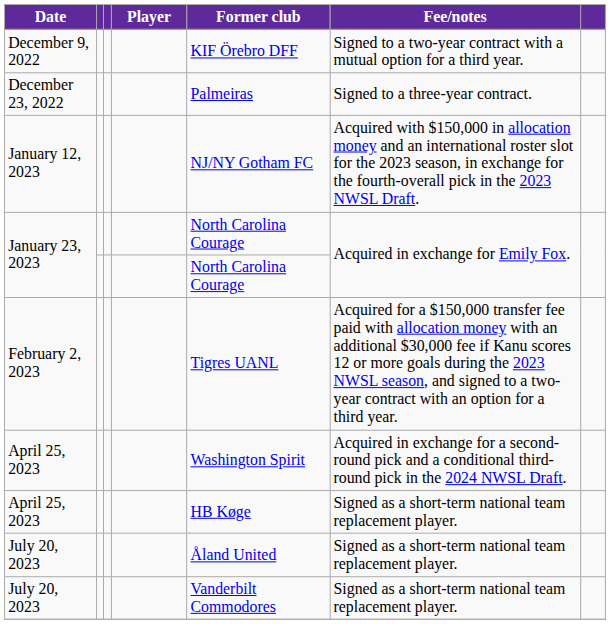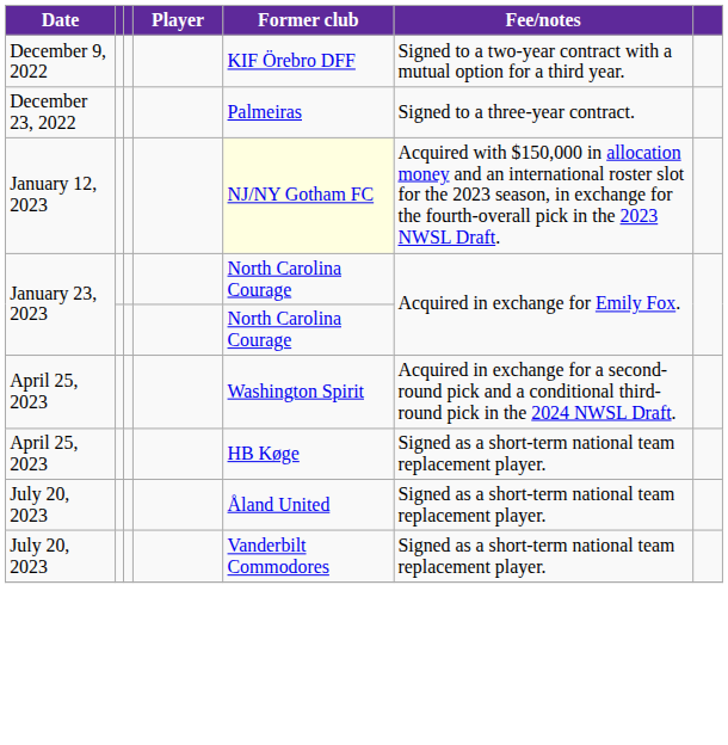January 12, 2023 | Former club: no background -> lightyellow background
- row: February 2, 2023 | Tigres UANL | Acquired for a $150,000 transfer fee paid with allocation money with an additional $30,000 fee if Kanu scores 12 or more goals during the 2023 NWSL season, and signed to a two-year contract with an option for a third year.
